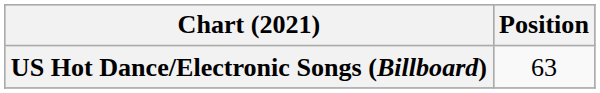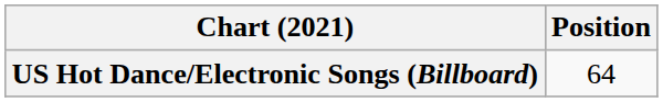US Hot Dance/Electronic Songs (Billboard) | Position: 63 -> 64
